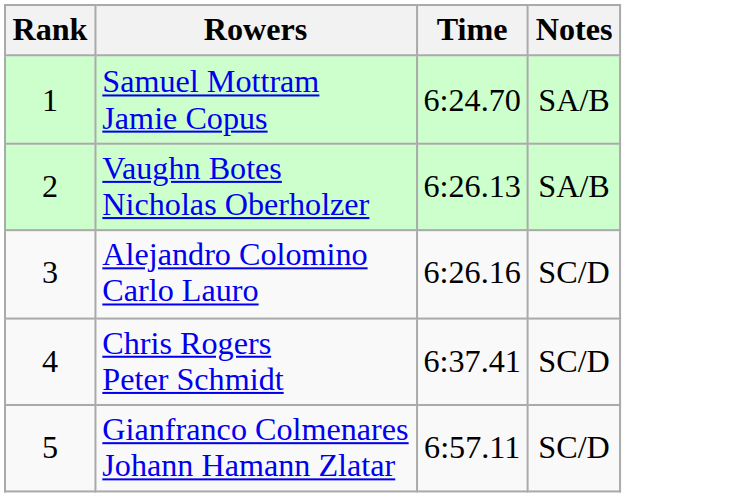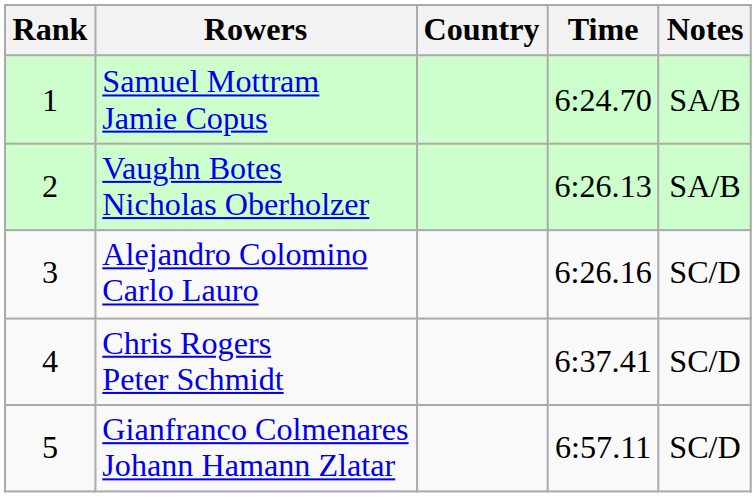+ column: Country
